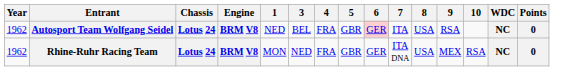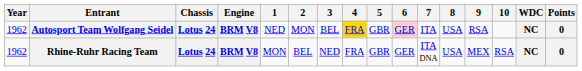+ column: 2 | MON | BEL
Autosport Team Wolfgang Seidel | 4: no background -> gold background
